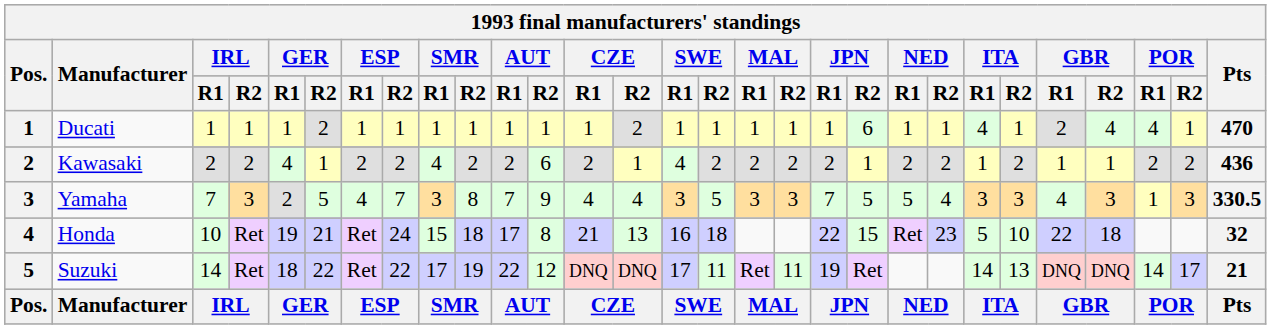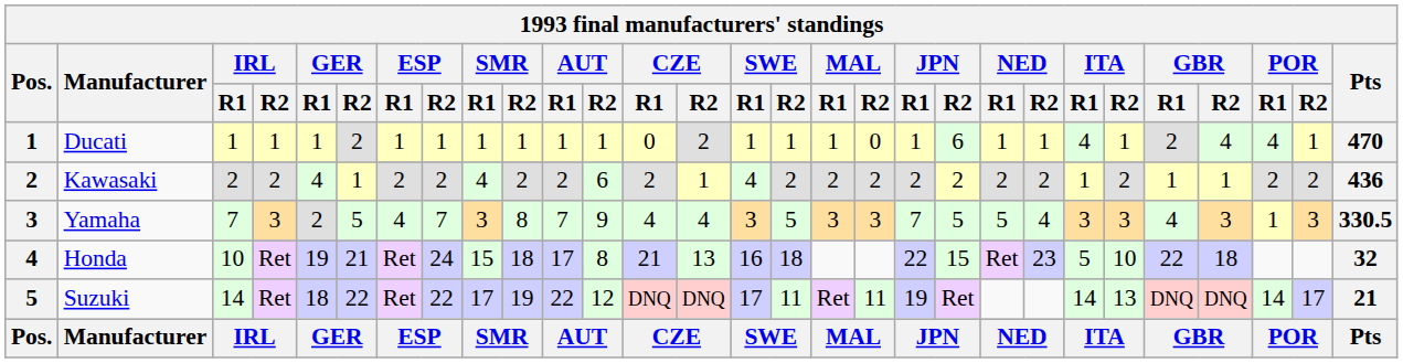Ducati | CZE / R1: 1 -> 0
Ducati | MAL / R2: 1 -> 0
Kawasaki | JPN / R2: 1 -> 2
